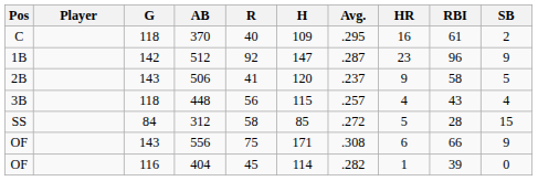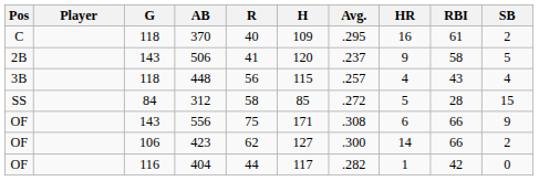- row: 1B | 142 | 512 | 92 | 147 | .287 | 23 | 96 | 9
+ row: OF | 106 | 423 | 62 | 127 | .300 | 14 | 66 | 2
404 | R: 45 -> 44
404 | H: 114 -> 117
404 | RBI: 39 -> 42
